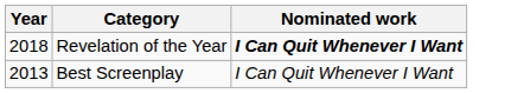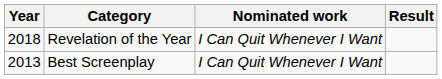+ column: Result
Revelation of the Year | Nominated work: bold -> normal
